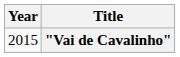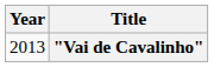"Vai de Cavalinho" | Year: 2015 -> 2013
